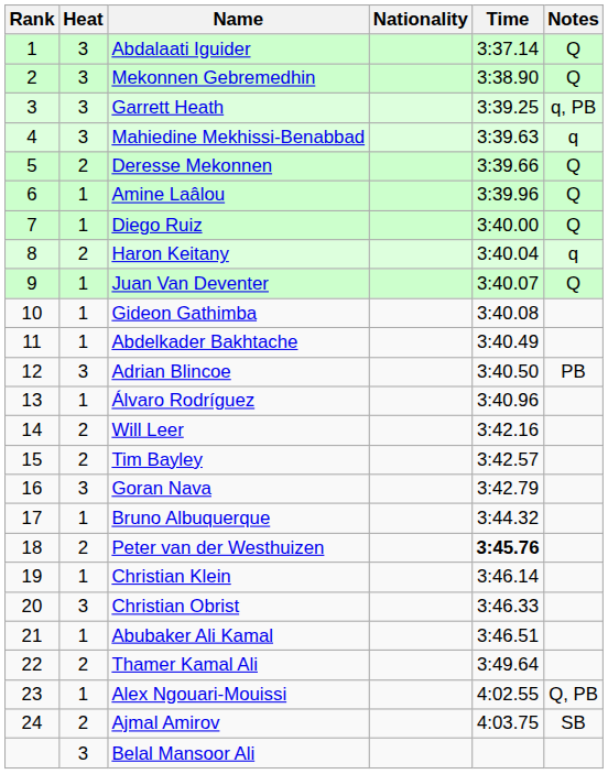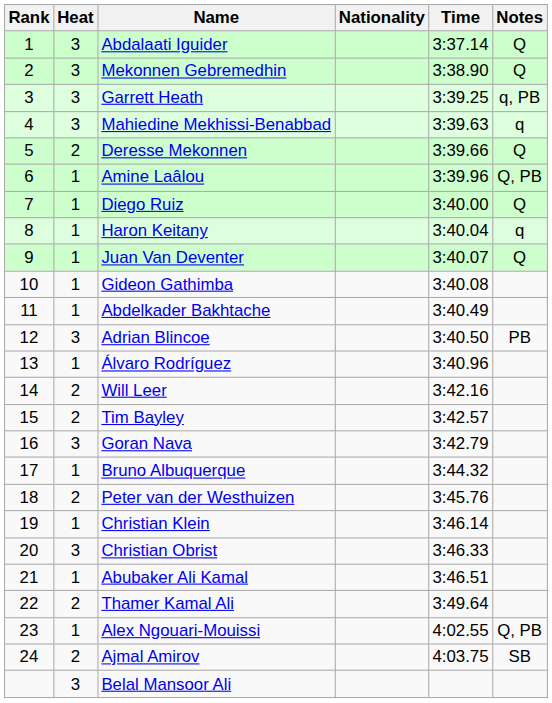Amine Laâlou | Notes: Q -> Q, PB
Haron Keitany | Heat: 2 -> 1
Peter van der Westhuizen | Time: bold -> normal
